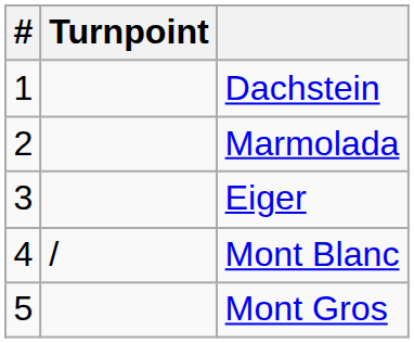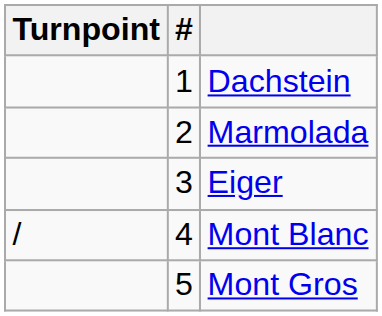columns swapped: # <-> Turnpoint
